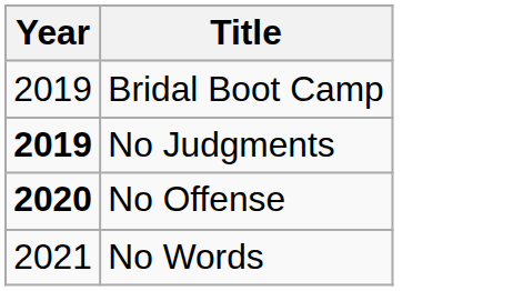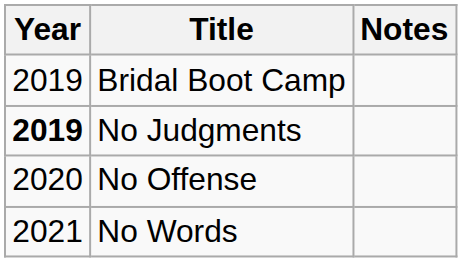+ column: Notes
No Offense | Year: bold -> normal
